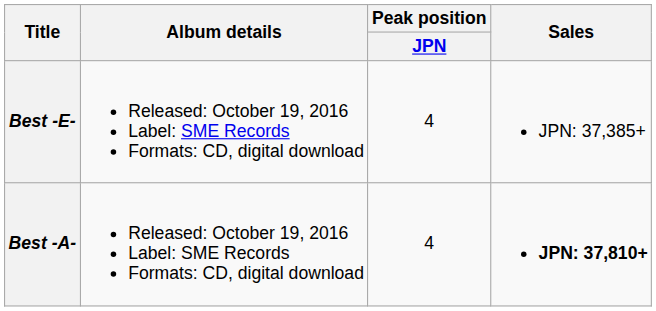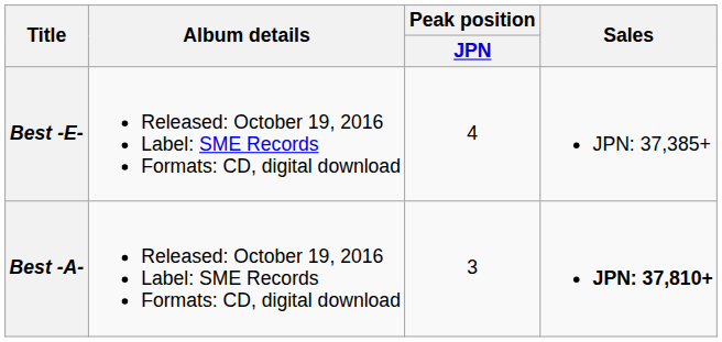Best -A- | Peak position / JPN: 4 -> 3
